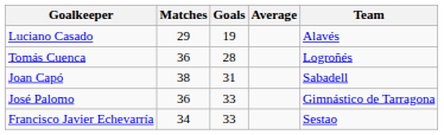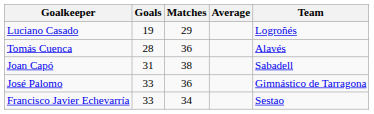columns swapped: Goals <-> Matches
Luciano Casado | Team: Alavés -> Logroñés
Tomás Cuenca | Team: Logroñés -> Alavés
